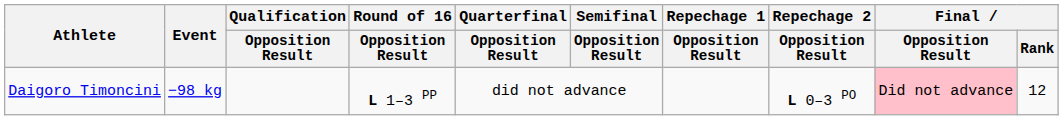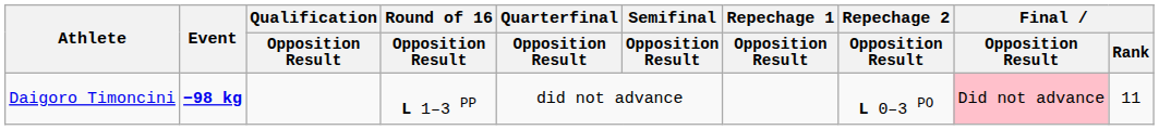Daigoro Timoncini | Event: normal -> bold
Daigoro Timoncini | Final / Rank: 12 -> 11
